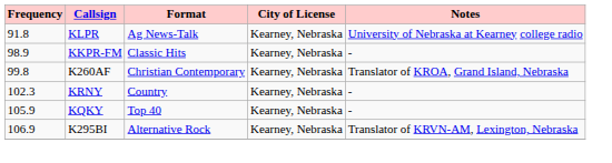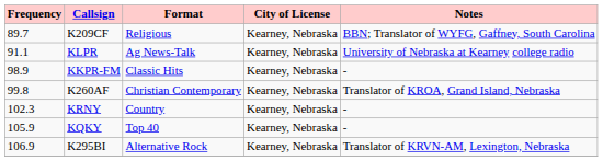+ row: 89.7 | K209CF | Religious | Kearney, Nebraska | BBN; Translator of WYFG, Gaffney, South Carolina
KLPR | Frequency: 91.8 -> 91.1
